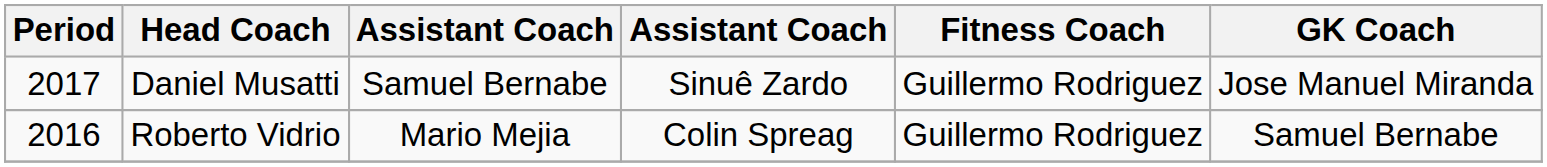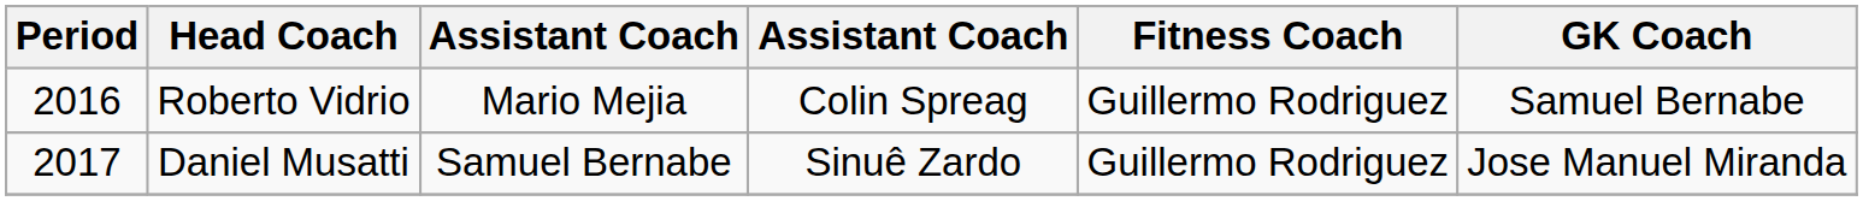rows swapped: Roberto Vidrio <-> Daniel Musatti
